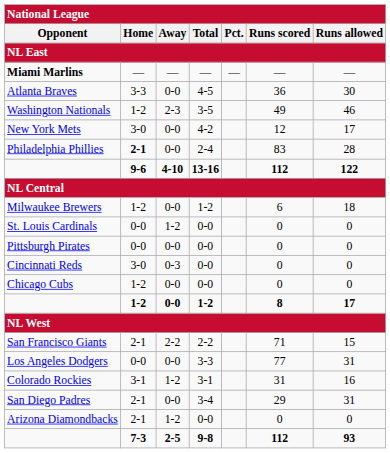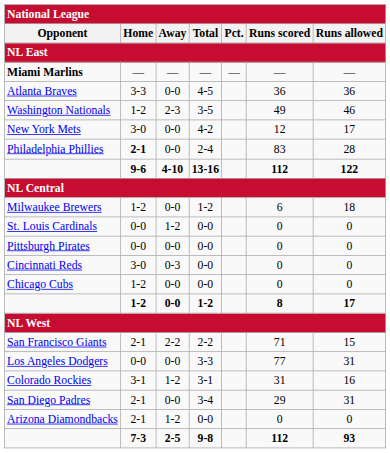Atlanta Braves | Runs allowed: 30 -> 36
